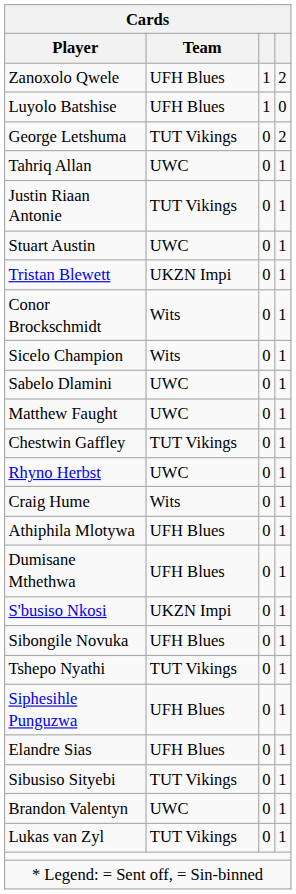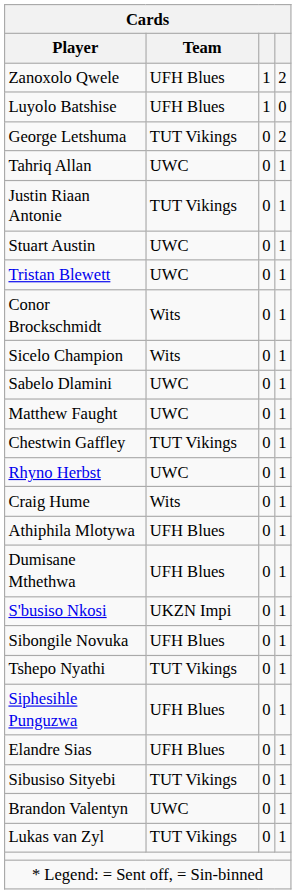Tristan Blewett | Cards / Team: UKZN Impi -> UWC
